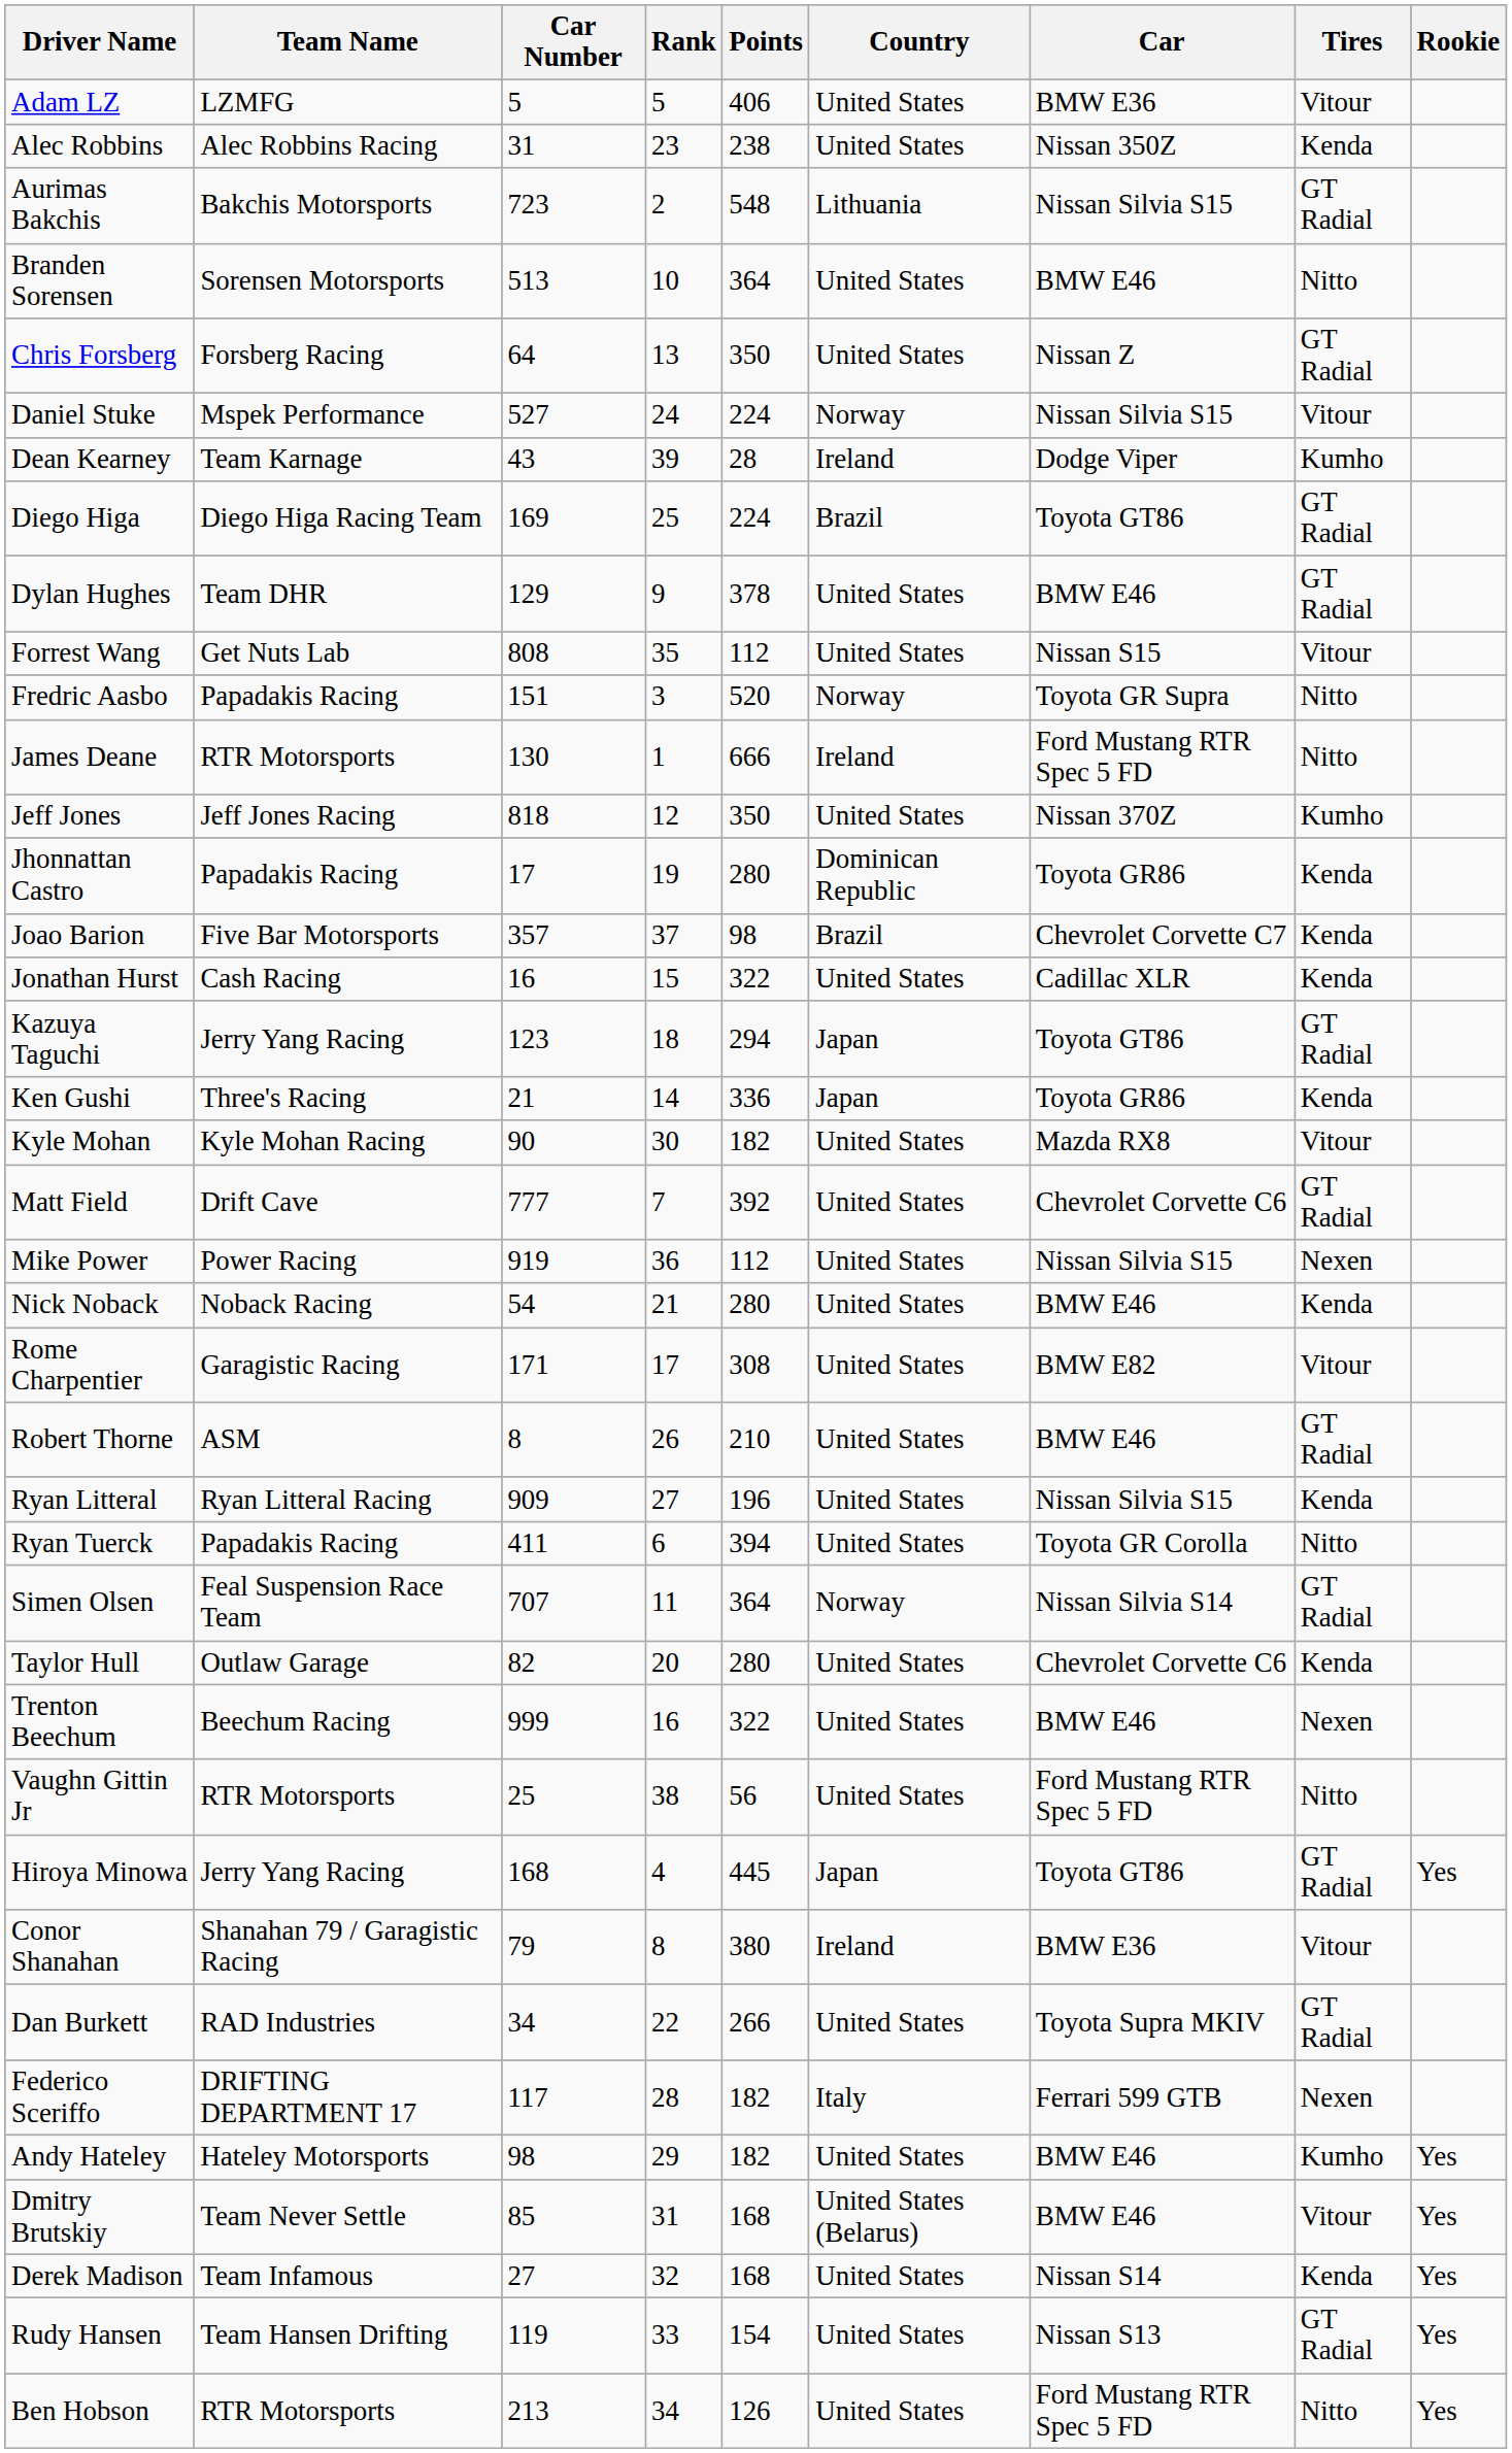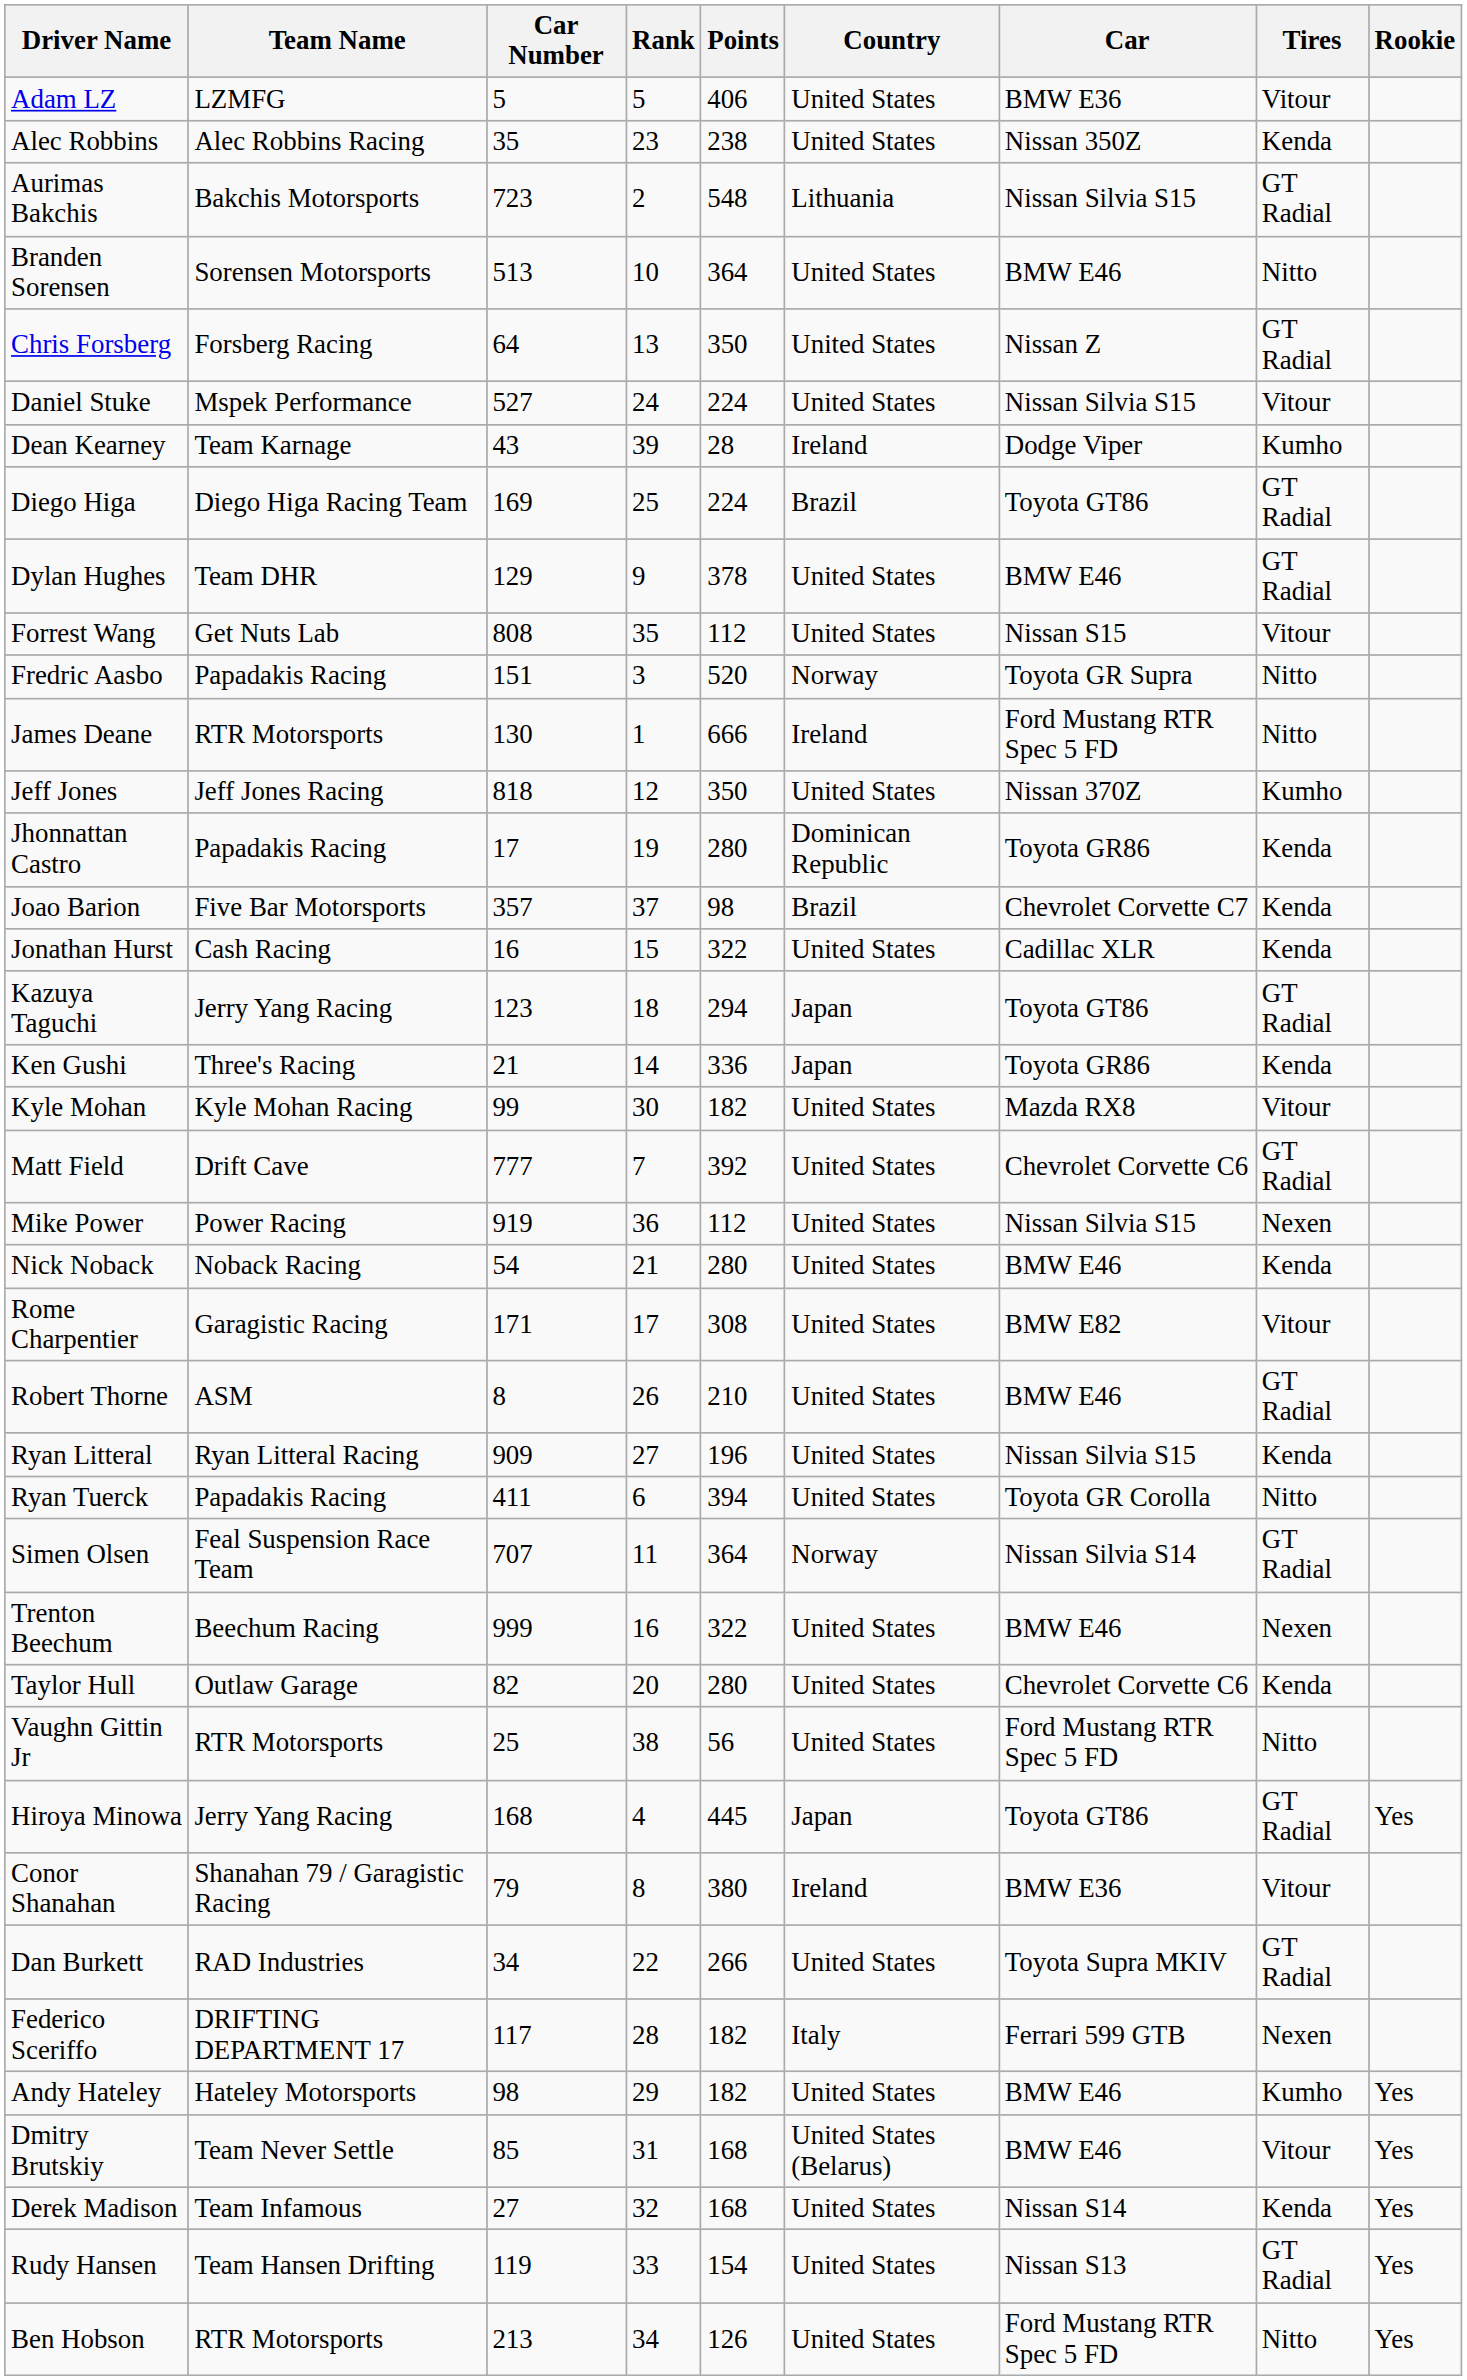Alec Robbins | Car Number: 31 -> 35
Daniel Stuke | Country: Norway -> United States
Kyle Mohan | Car Number: 90 -> 99
rows swapped: Taylor Hull <-> Trenton Beechum
